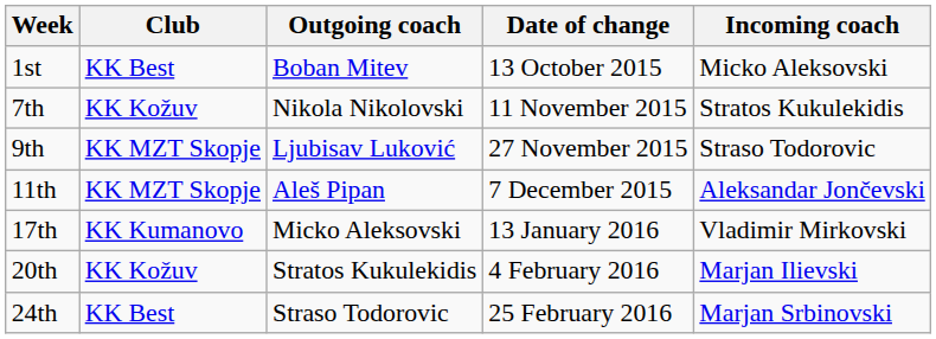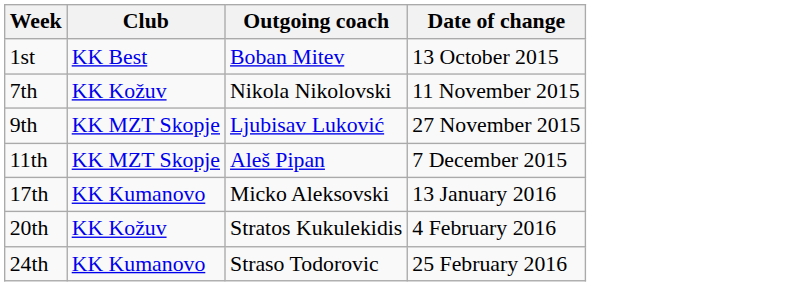- column: Incoming coach | Micko Aleksovski | Stratos Kukulekidis | Straso Todorovic | Aleksandar Jončevski | Vladimir Mirkovski | Marjan Ilievski | Marjan Srbinovski
24th | Club: KK Best -> KK Kumanovo
